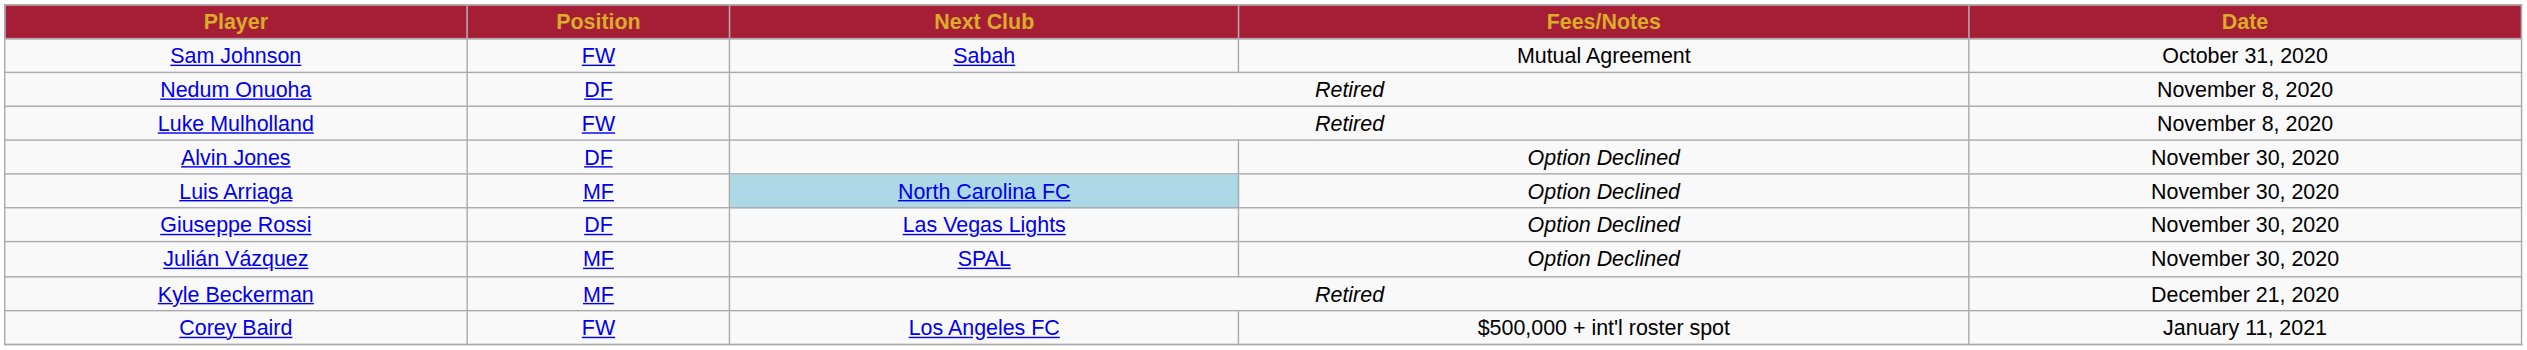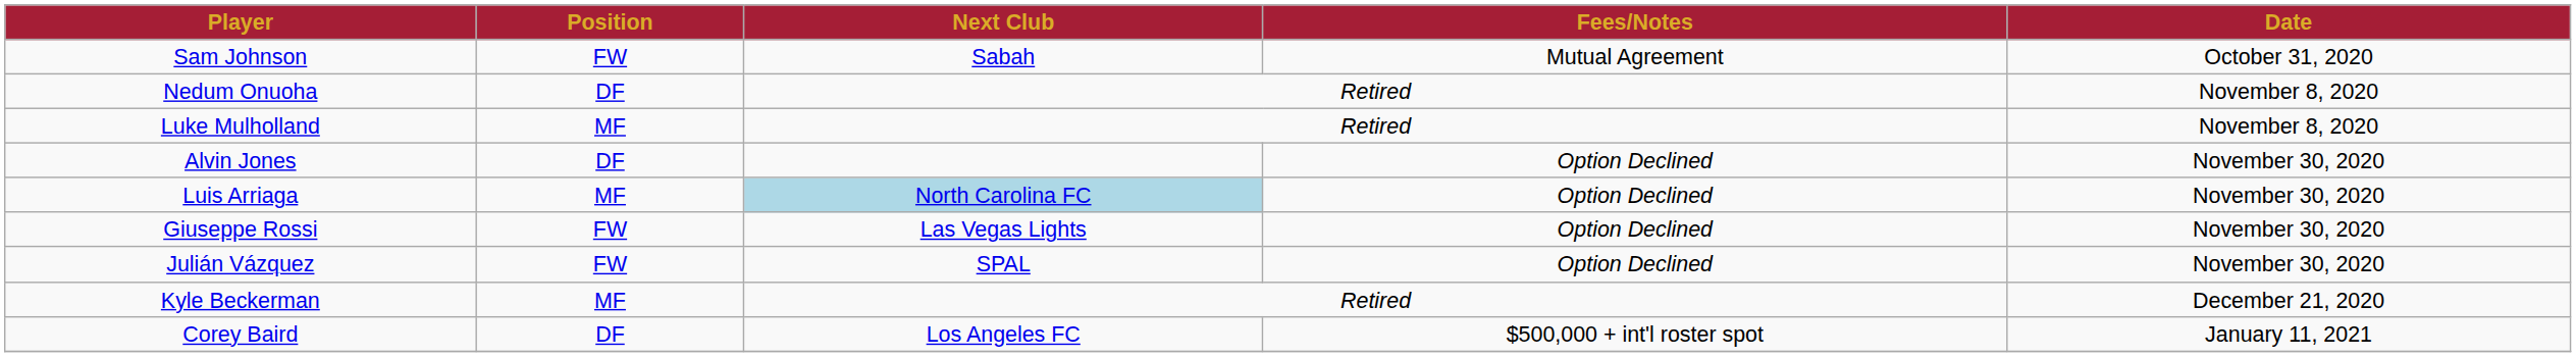Luke Mulholland | Position: FW -> MF
Giuseppe Rossi | Position: DF -> FW
Julián Vázquez | Position: MF -> FW
Corey Baird | Position: FW -> DF
